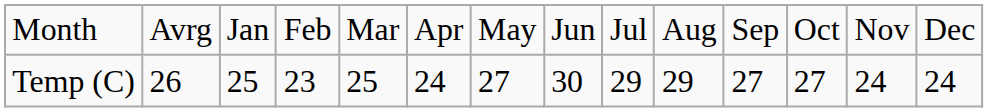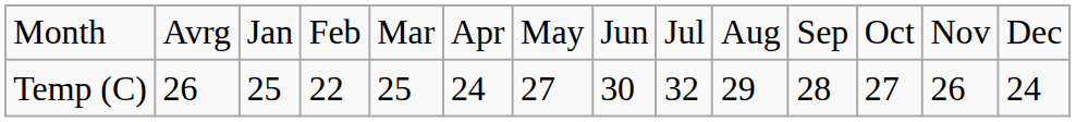Temp (C) | column 4: 23 -> 22
Temp (C) | column 9: 29 -> 32
Temp (C) | column 11: 27 -> 28
Temp (C) | column 13: 24 -> 26
